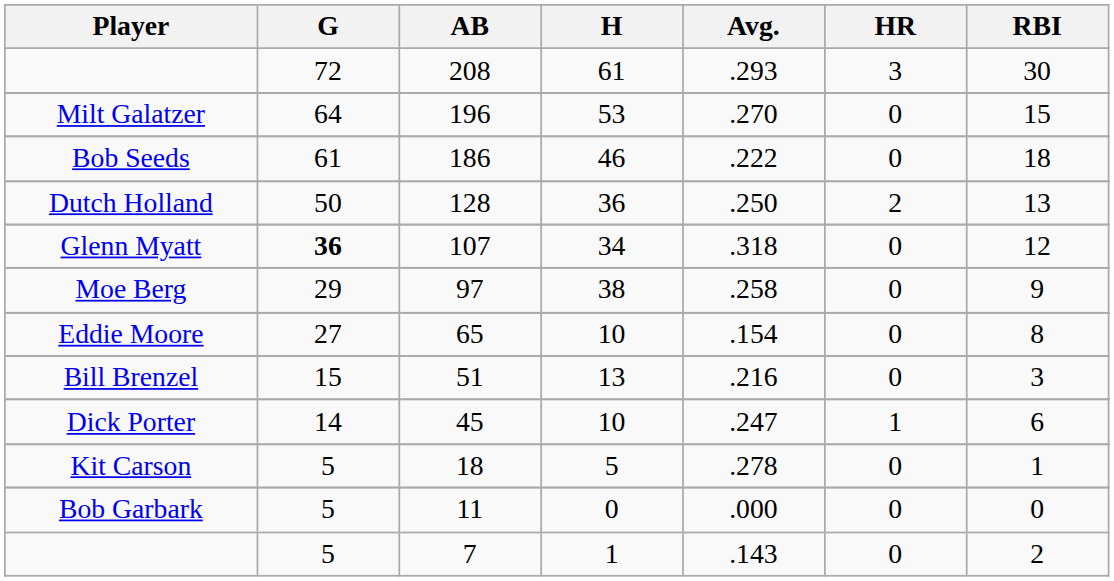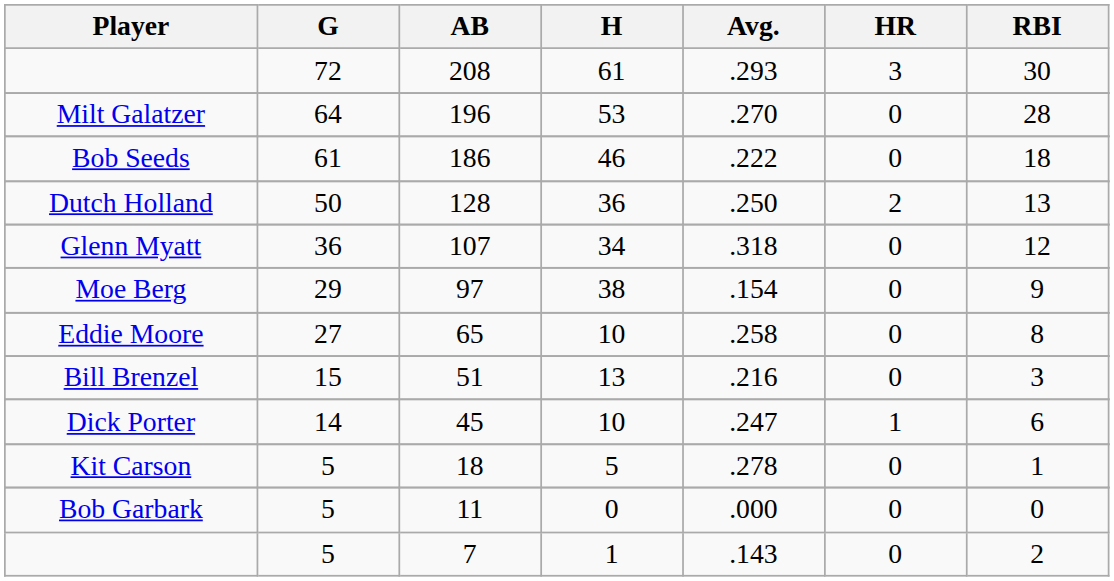Milt Galatzer | RBI: 15 -> 28
Glenn Myatt | G: bold -> normal
Moe Berg | Avg.: .258 -> .154
Eddie Moore | Avg.: .154 -> .258
